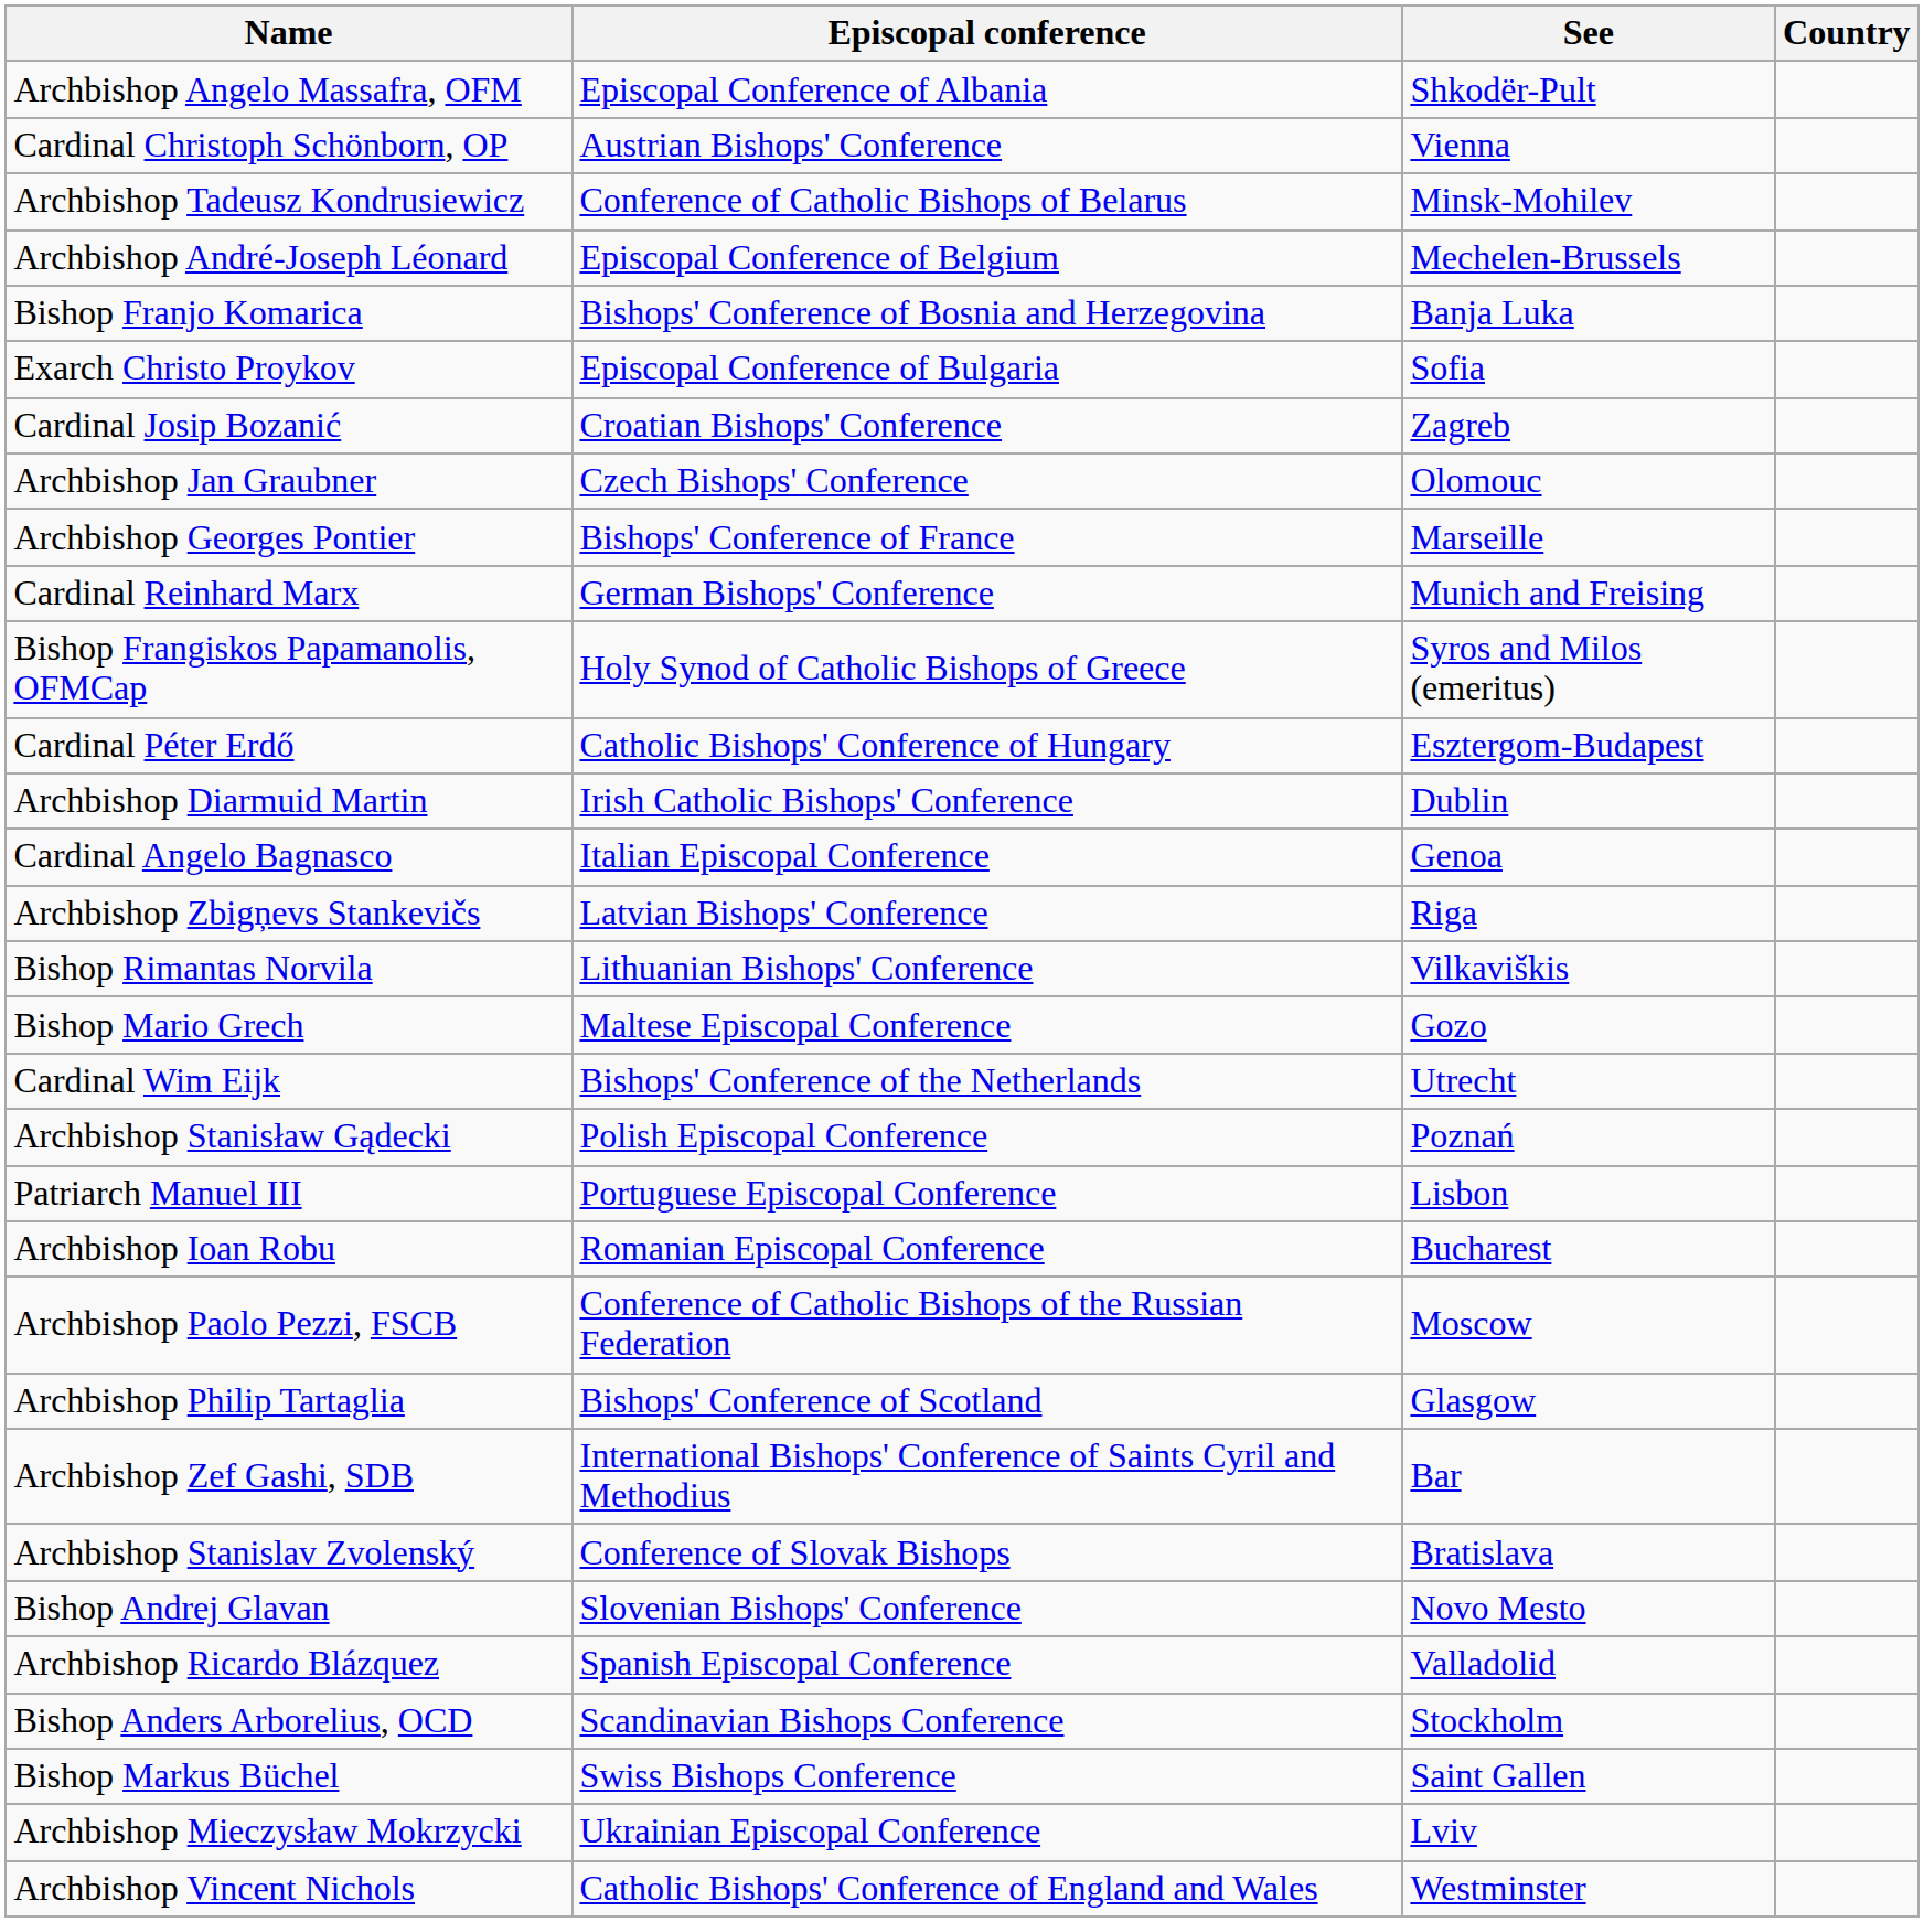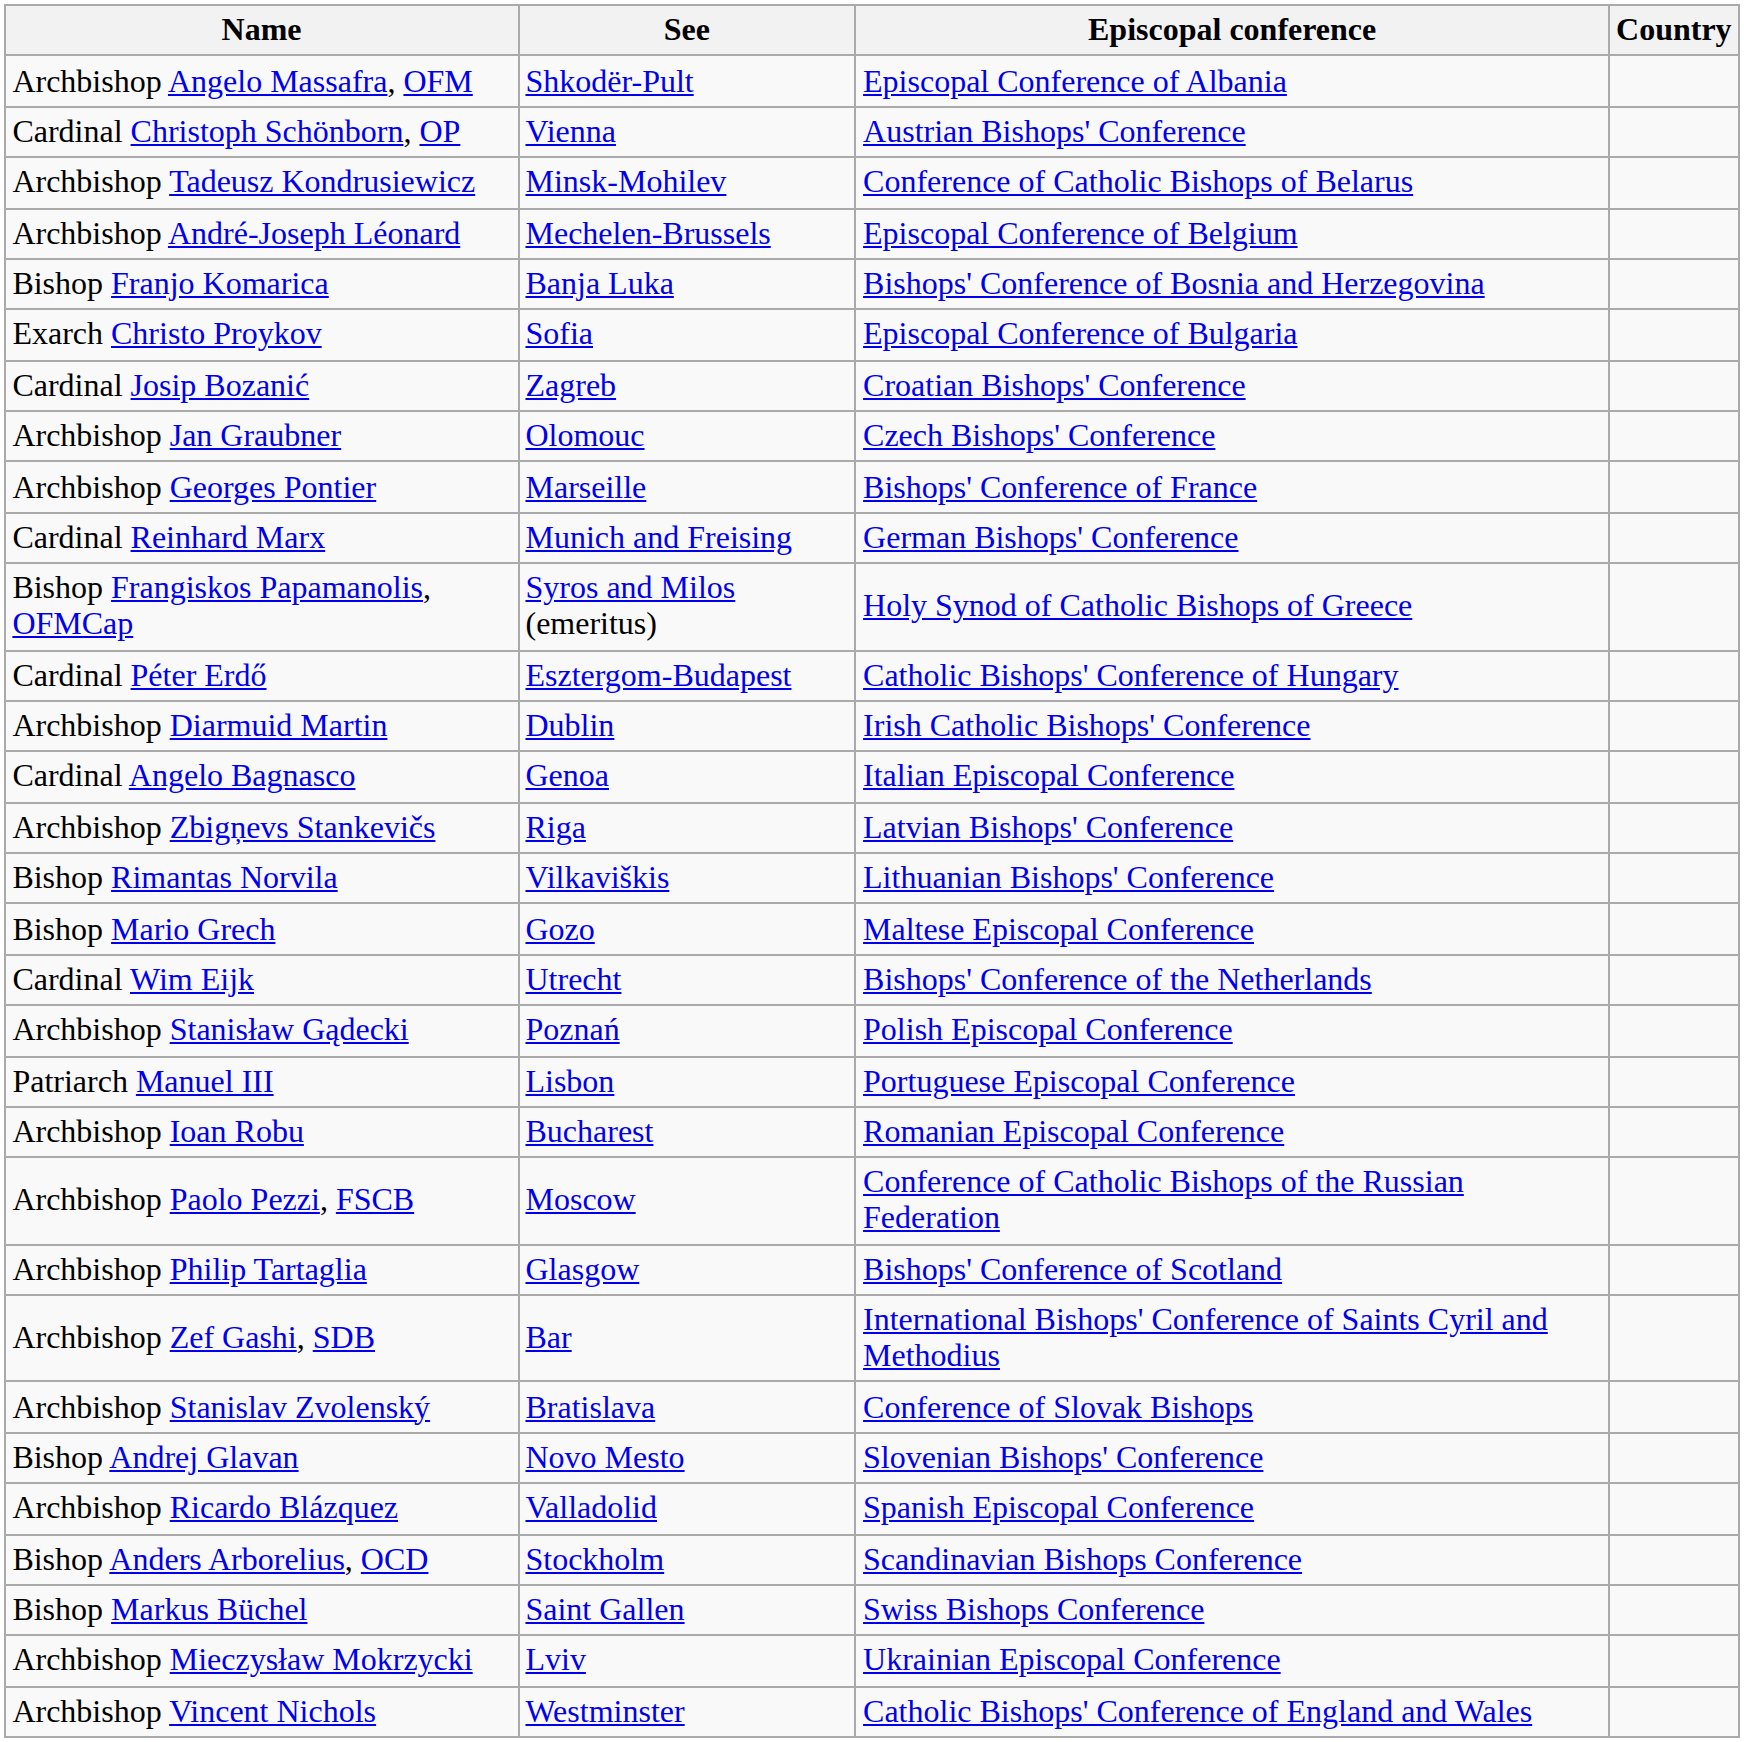columns swapped: See <-> Episcopal conference
